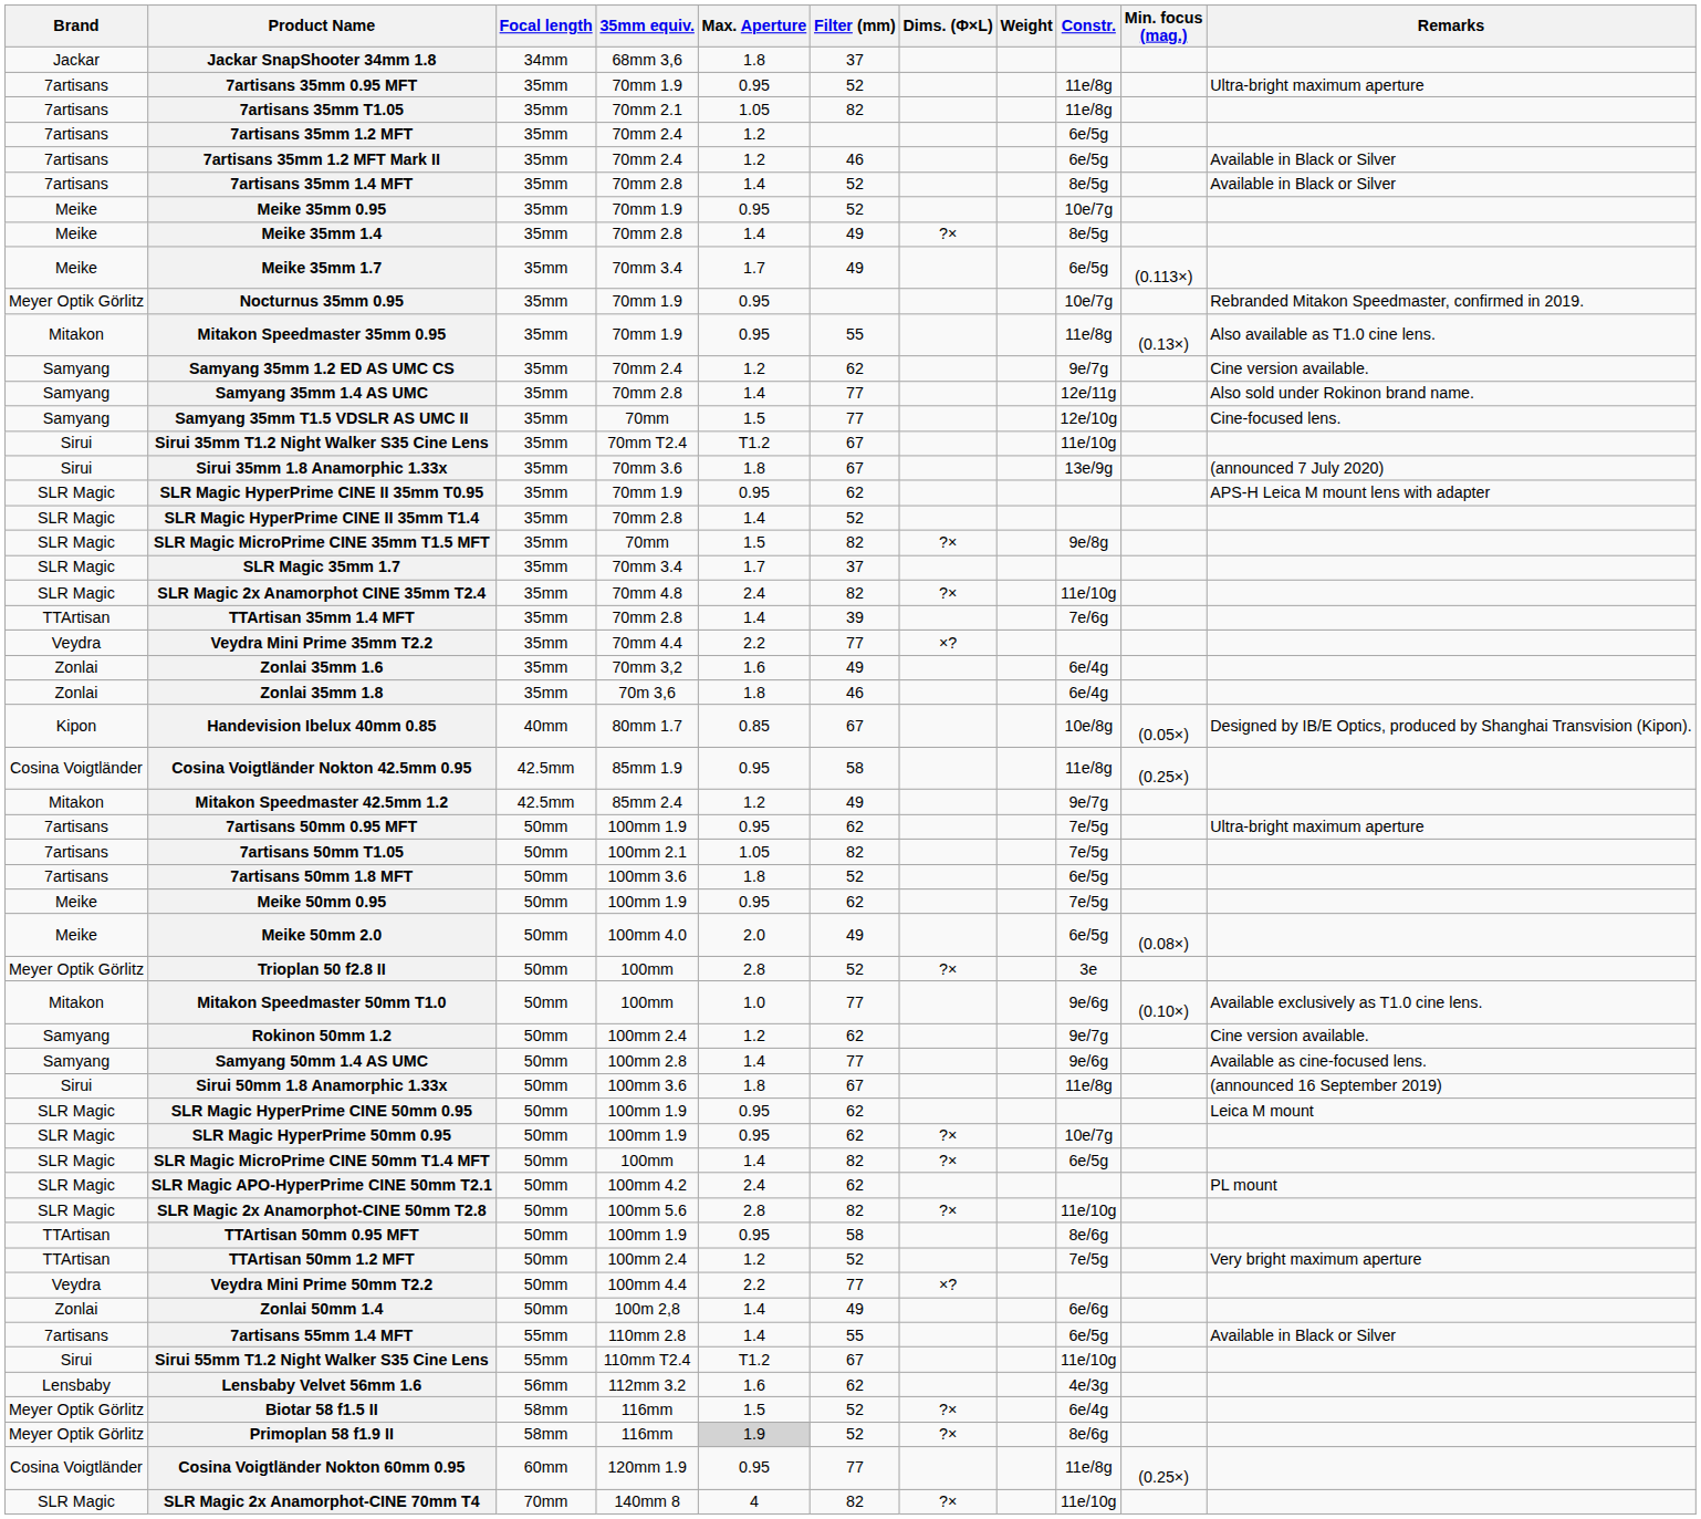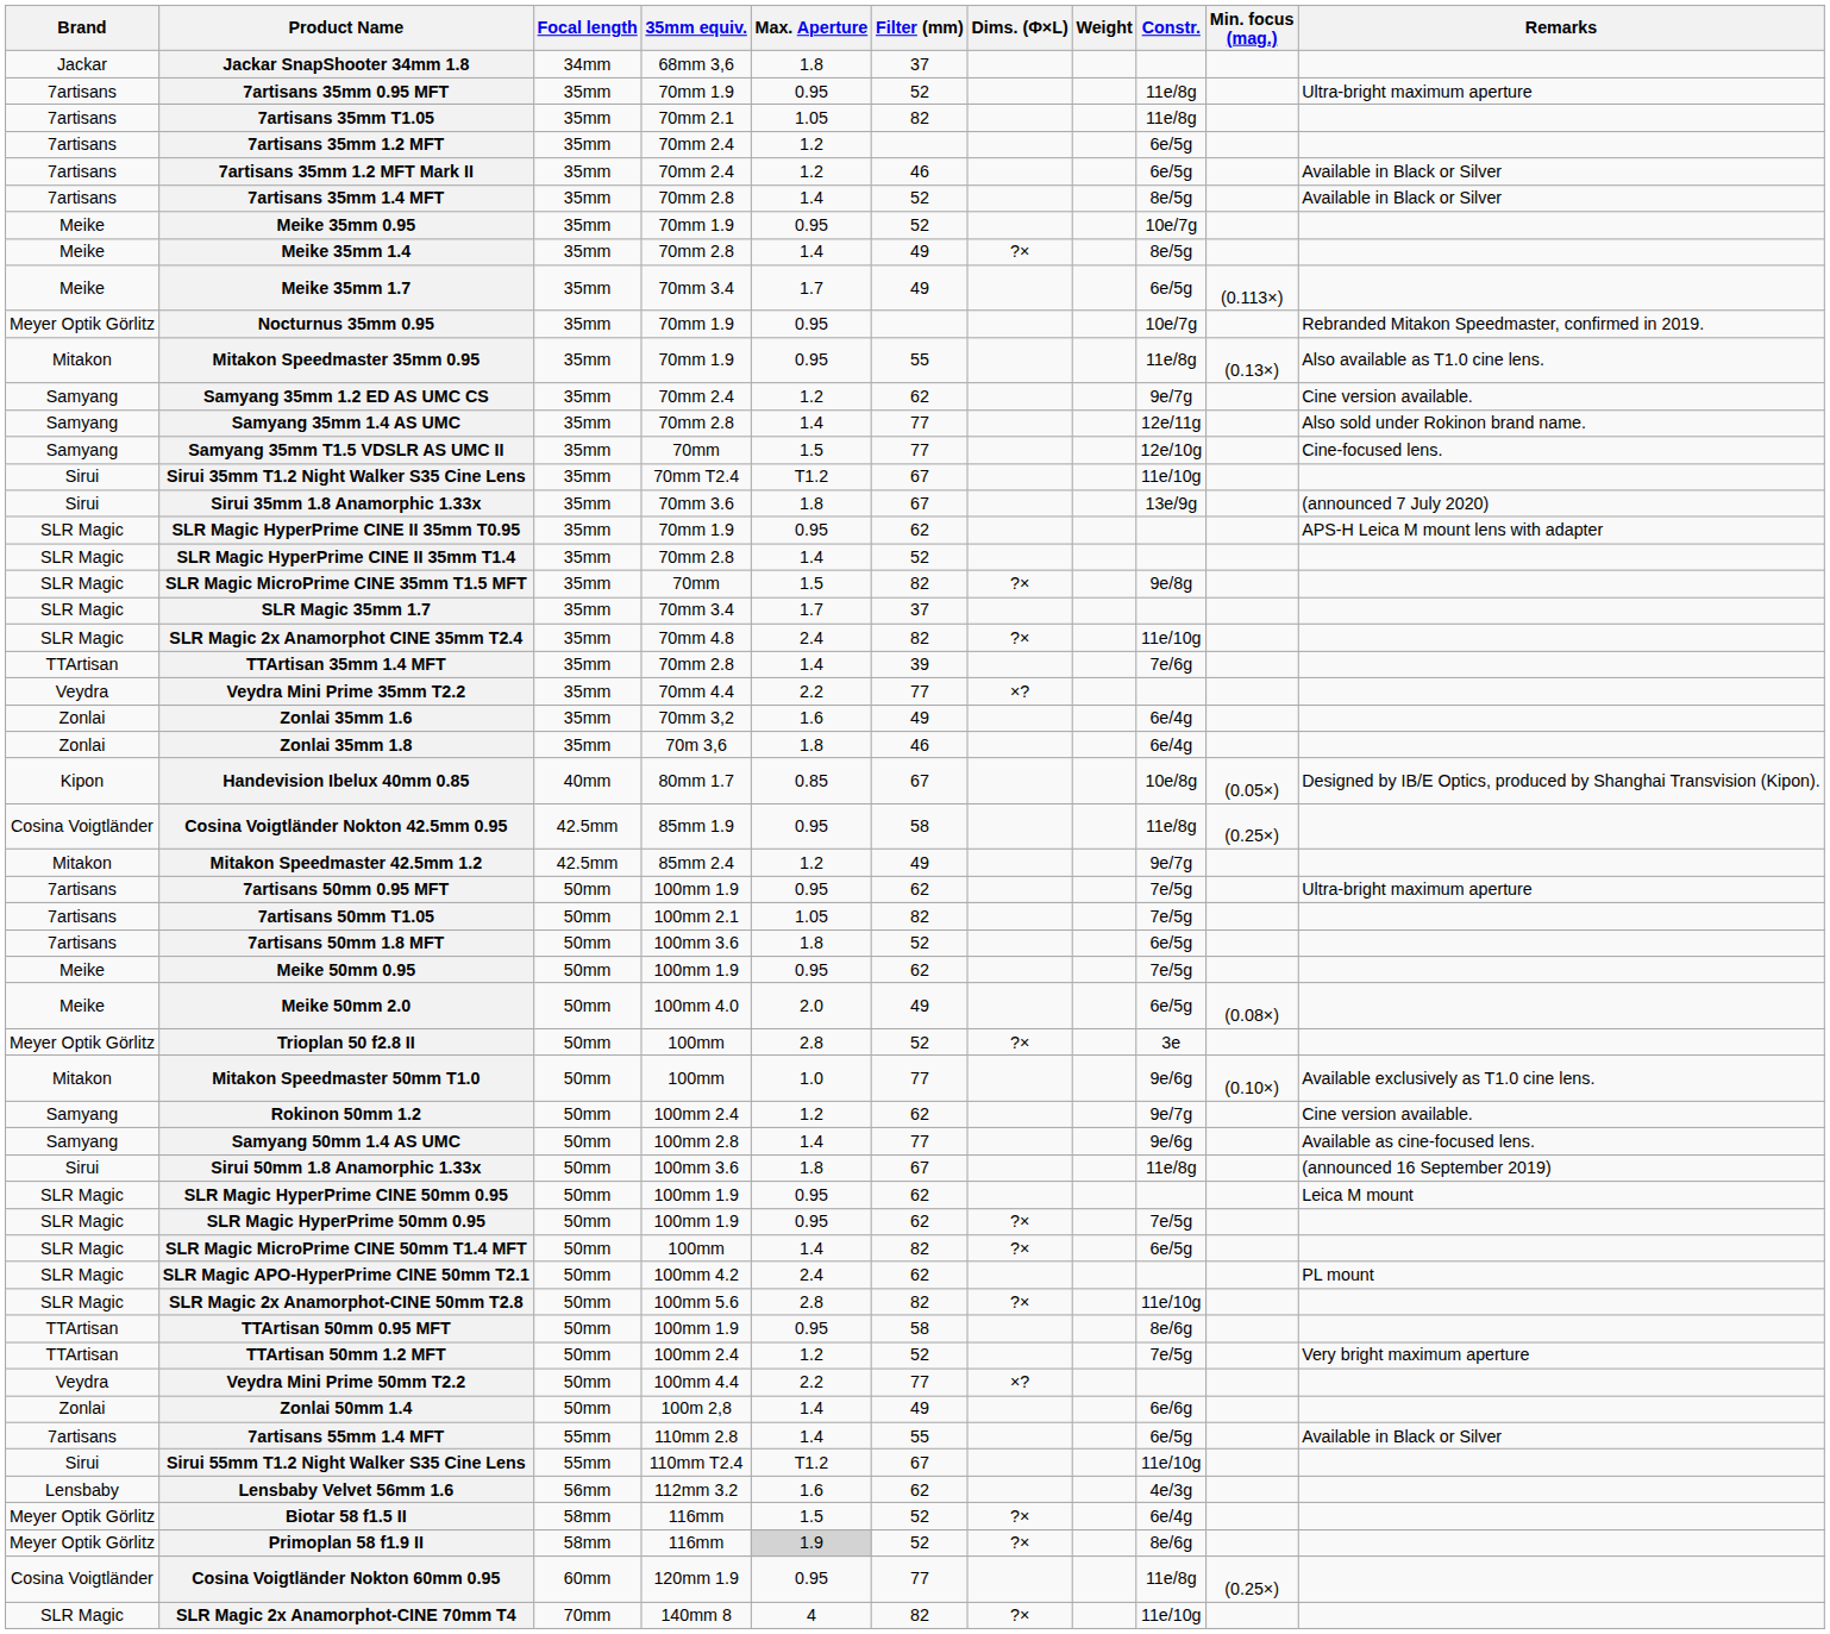SLR Magic HyperPrime 50mm 0.95 | Constr.: 10e/7g -> 7e/5g
